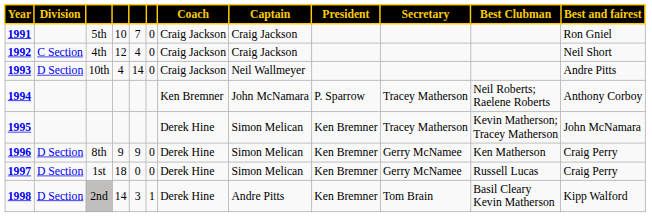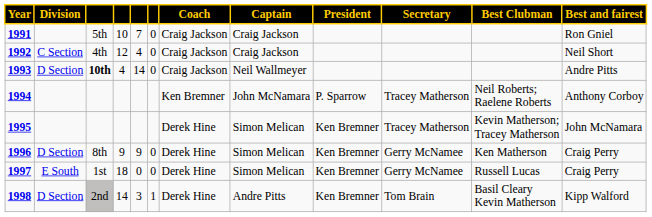1993 | column 3: normal -> bold
1997 | Division: D Section -> E South
